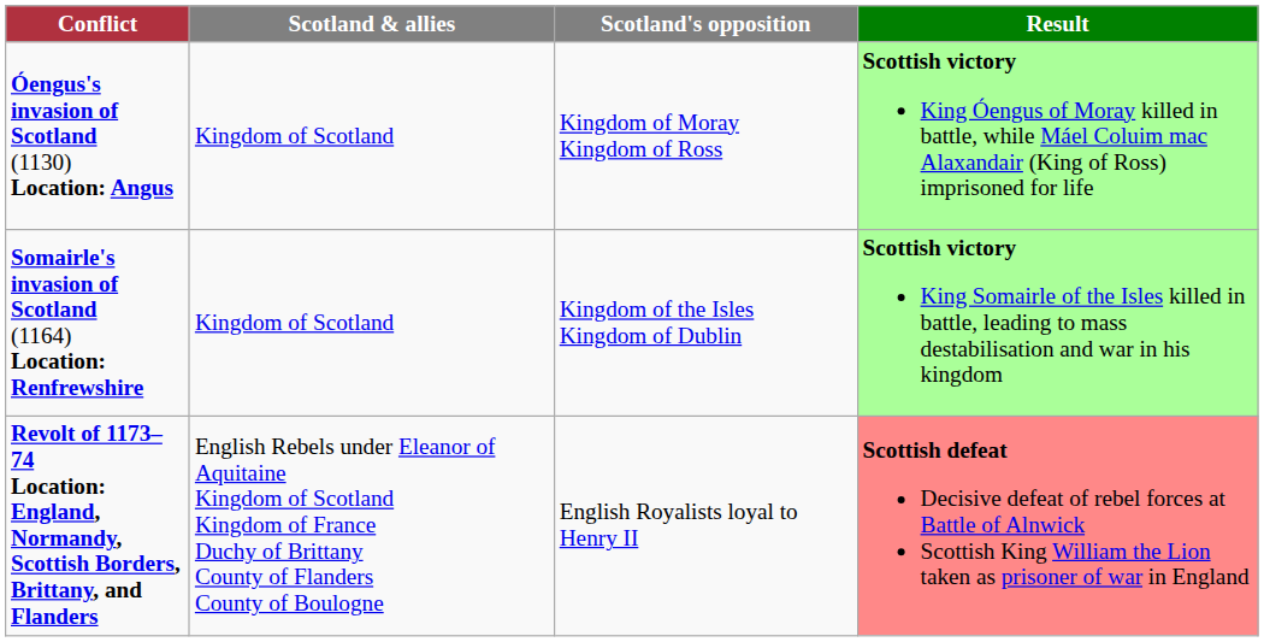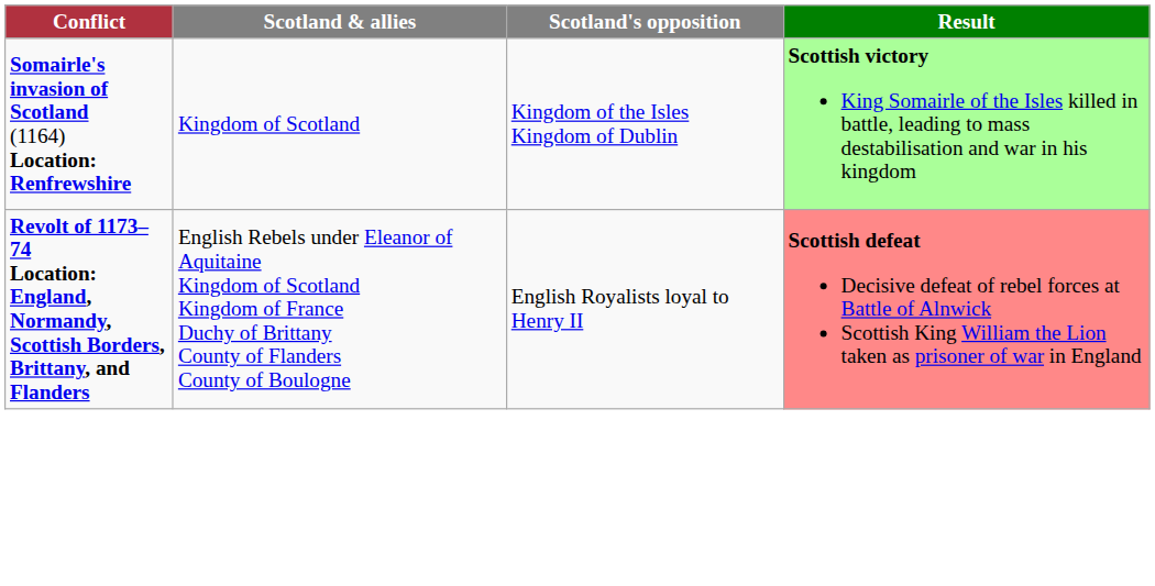- row: Óengus's invasion of Scotland (1130) Location: Angus | Kingdom of Scotland | Kingdom of Moray Kingdom of Ross | Scottish victory King Óengus of Moray killed in battle, while Máel Coluim mac Alaxandair (King of Ross) imprisoned for life
